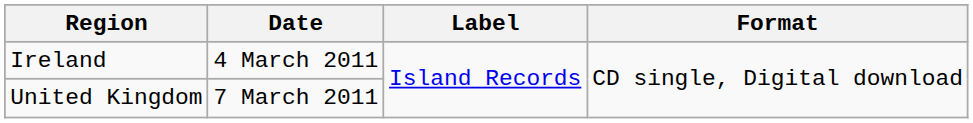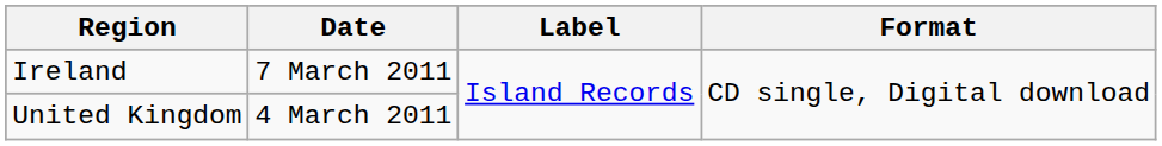Ireland | Date: 4 March 2011 -> 7 March 2011
United Kingdom | Date: 7 March 2011 -> 4 March 2011
